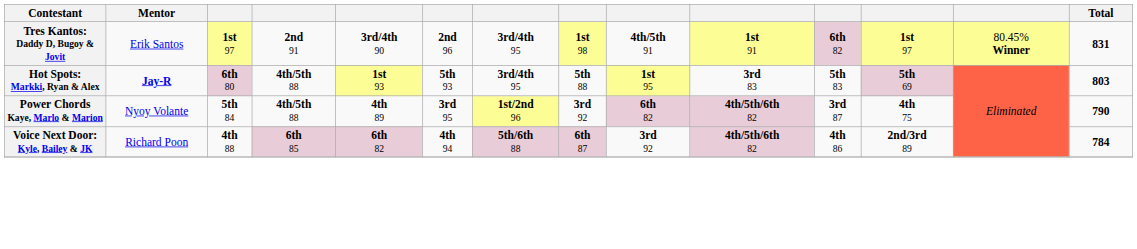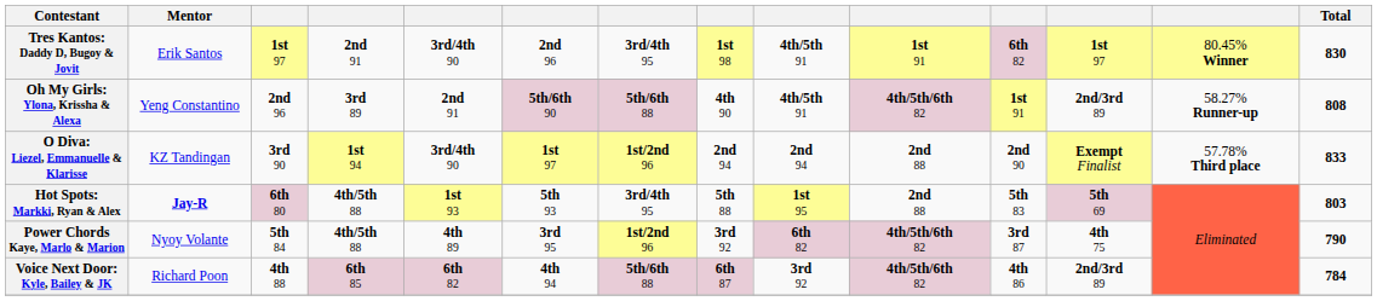Tres Kantos: Daddy D, Bugoy & Jovit | Total: 831 -> 830
+ row: Oh My Girls: Ylona, Krissha & Alexa | Yeng Constantino | 2nd 96 | 3rd 89 | 2nd 91 | 5th/6th 90 | 5th/6th 88 | 4th 90 | 4th/5th 91 | 4th/5th/6th 82 | 1st 91 | 2nd/3rd 89 | 58.27% Runner-up | 808
+ row: O Diva: Liezel, Emmanuelle & Klarisse | KZ Tandingan | 3rd 90 | 1st 94 | 3rd/4th 90 | 1st 97 | 1st/2nd 96 | 2nd 94 | 2nd 94 | 2nd 88 | 2nd 90 | Exempt Finalist | 57.78% Third place | 833
Hot Spots: Markki, Ryan & Alex | column 10: 3rd 83 -> 2nd 88
